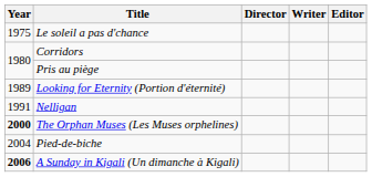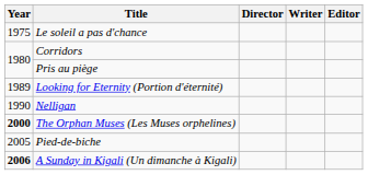Nelligan | Year: 1991 -> 1990
Pied-de-biche | Year: 2004 -> 2005
